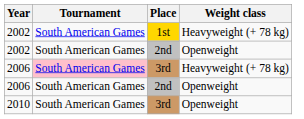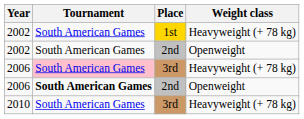2006 / Openweight | Tournament: normal -> bold
+ row: 2010 | South American Games | 3rd | Heavyweight (+ 78 kg)
- row: 2010 | South American Games | 3rd | Openweight
